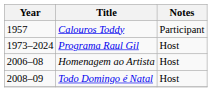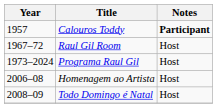Calouros Toddy | Notes: normal -> bold
+ row: 1967–72 | Raul Gil Room | Host
